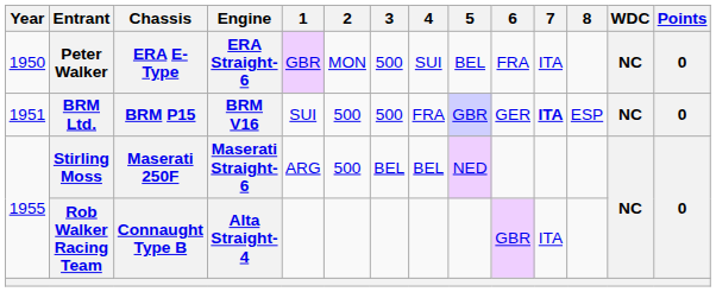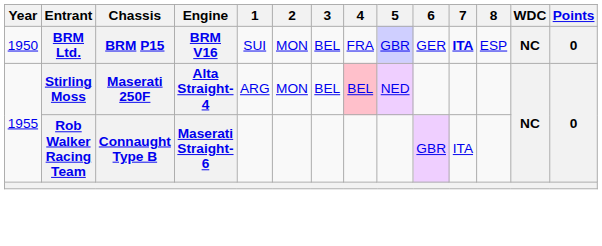- row: 1950 | Peter Walker | ERA E-Type | ERA Straight-6 | GBR | MON | 500 | SUI | BEL | FRA | ITA | NC | 0
BRM Ltd. | Year: 1951 -> 1950
BRM Ltd. | 2: 500 -> MON
BRM Ltd. | 3: 500 -> BEL
Stirling Moss | Engine: Maserati Straight-6 -> Alta Straight-4
Stirling Moss | 2: 500 -> MON
Stirling Moss | 4: no background -> pink background
Rob Walker Racing Team | Engine: Alta Straight-4 -> Maserati Straight-6
